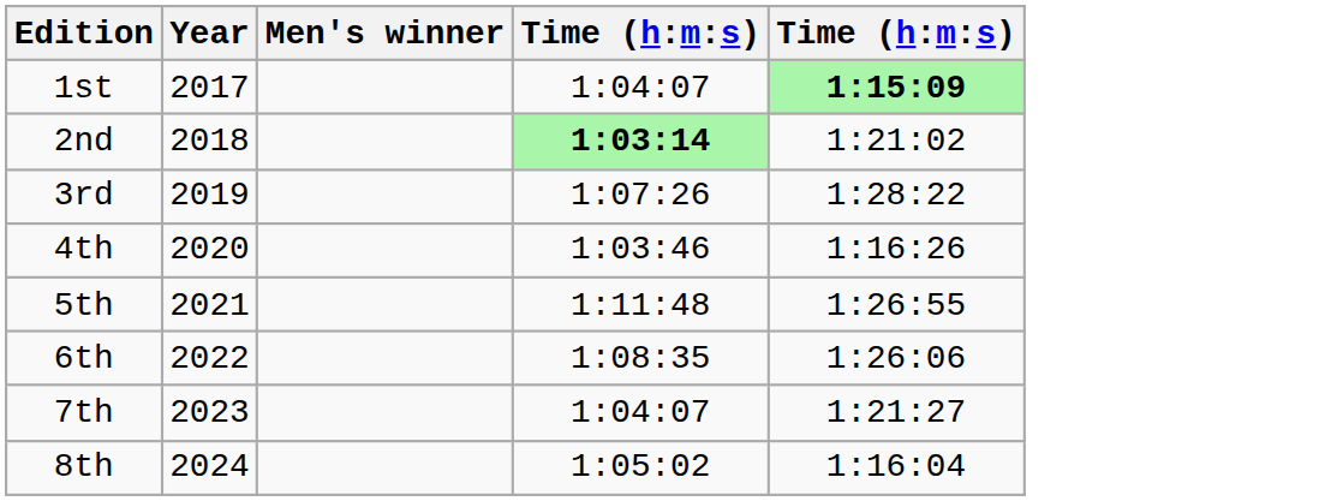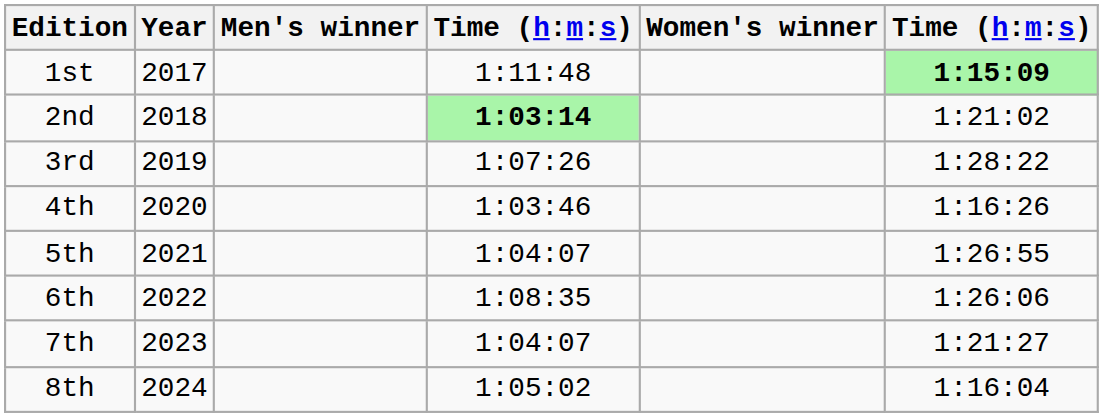+ column: Women's winner
1st | column 4: 1:04:07 -> 1:11:48
5th | column 4: 1:11:48 -> 1:04:07
